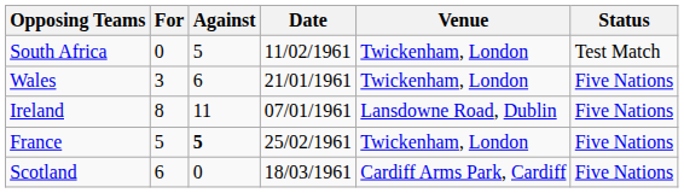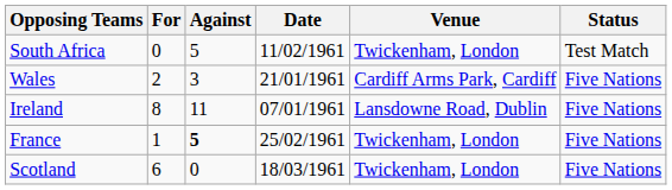Wales | For: 3 -> 2
Wales | Against: 6 -> 3
Wales | Venue: Twickenham, London -> Cardiff Arms Park, Cardiff
France | For: 5 -> 1
Scotland | Venue: Cardiff Arms Park, Cardiff -> Twickenham, London
